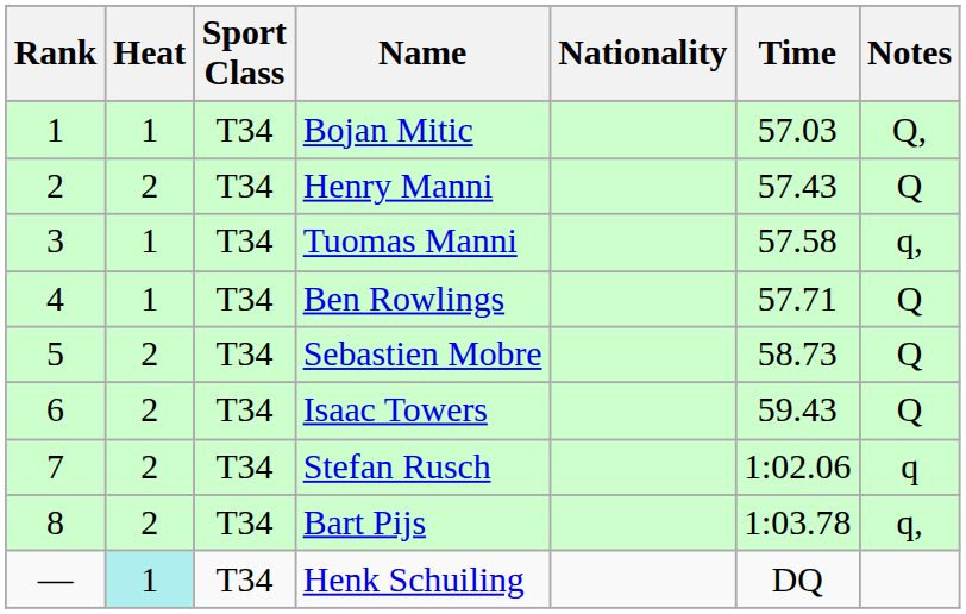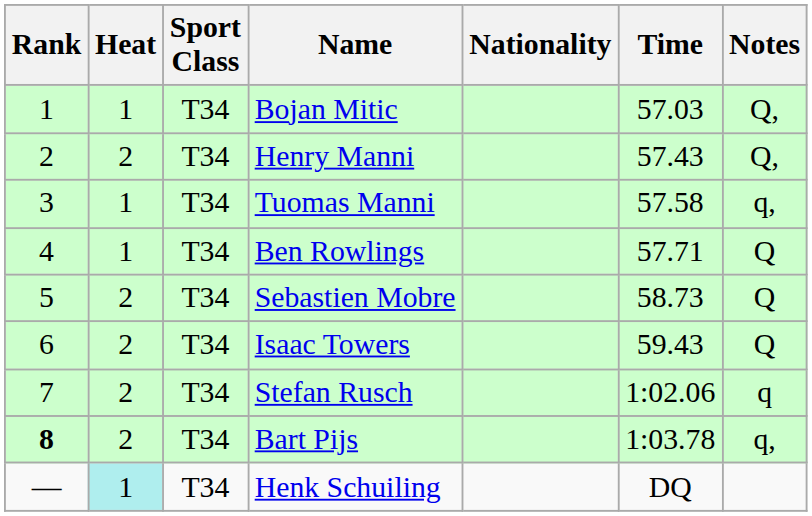Henry Manni | Notes: Q -> Q,
Bart Pijs | Rank: normal -> bold
